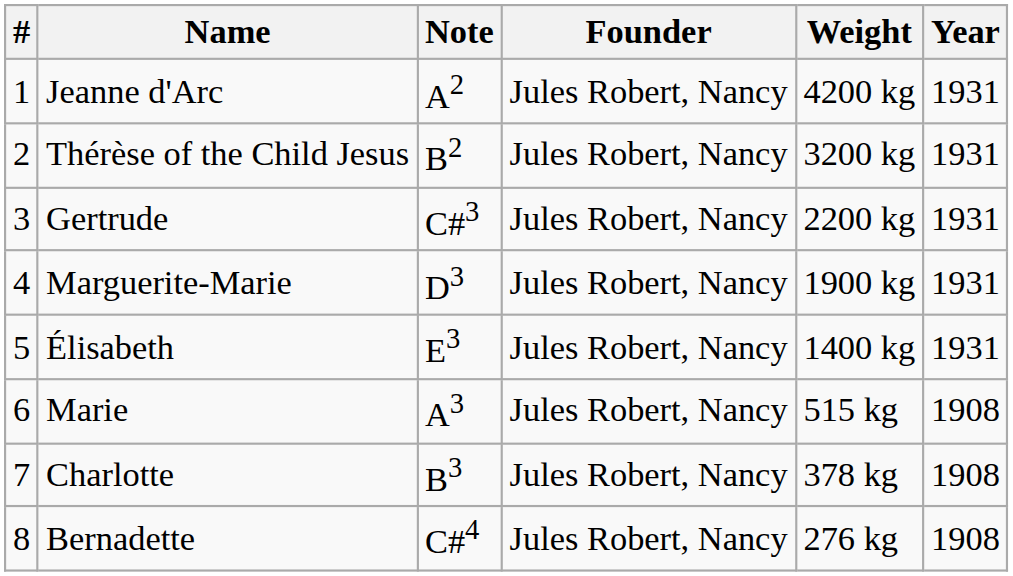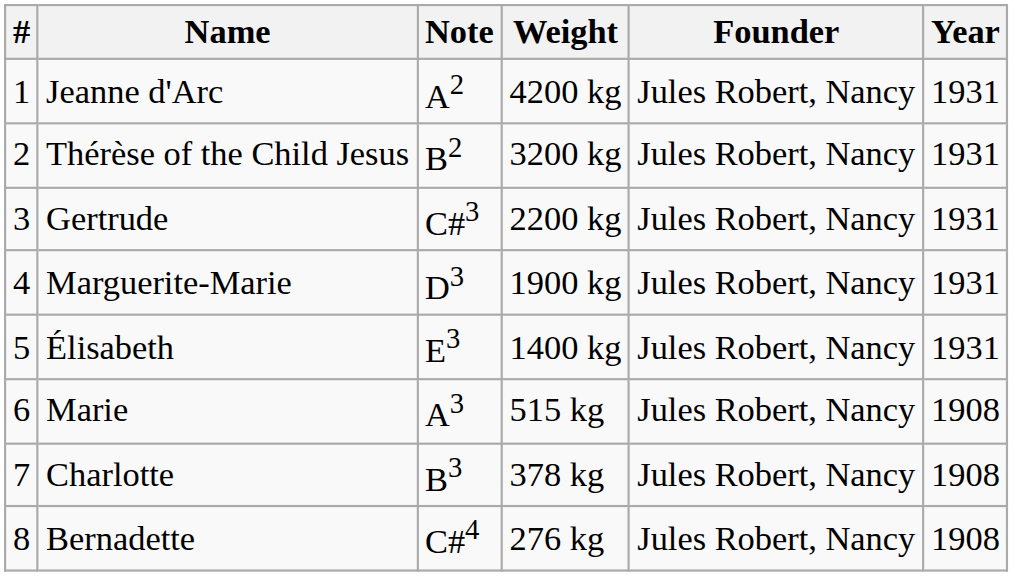columns swapped: Weight <-> Founder
